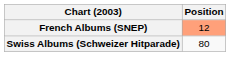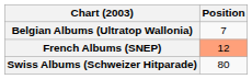+ row: Belgian Albums (Ultratop Wallonia) | 7
